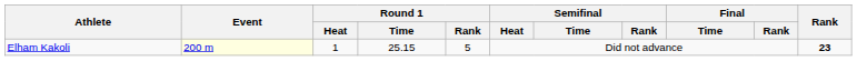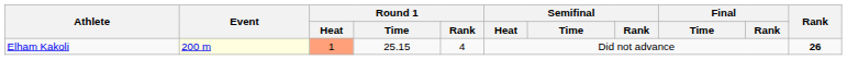Elham Kakoli | Round 1 / Heat: no background -> lightsalmon background
Elham Kakoli | Round 1 / Rank: 5 -> 4
Elham Kakoli | Rank: 23 -> 26
